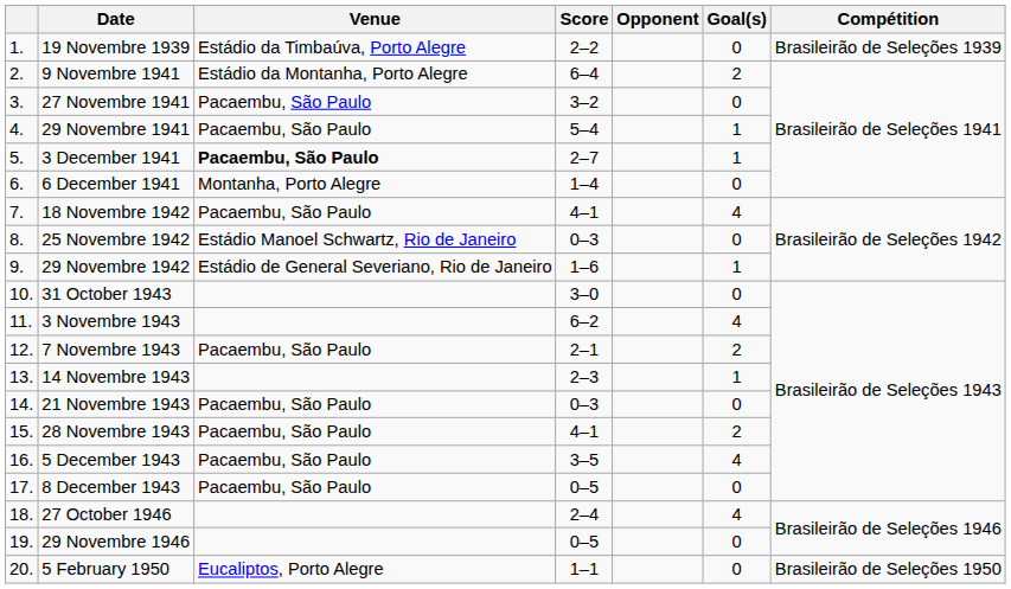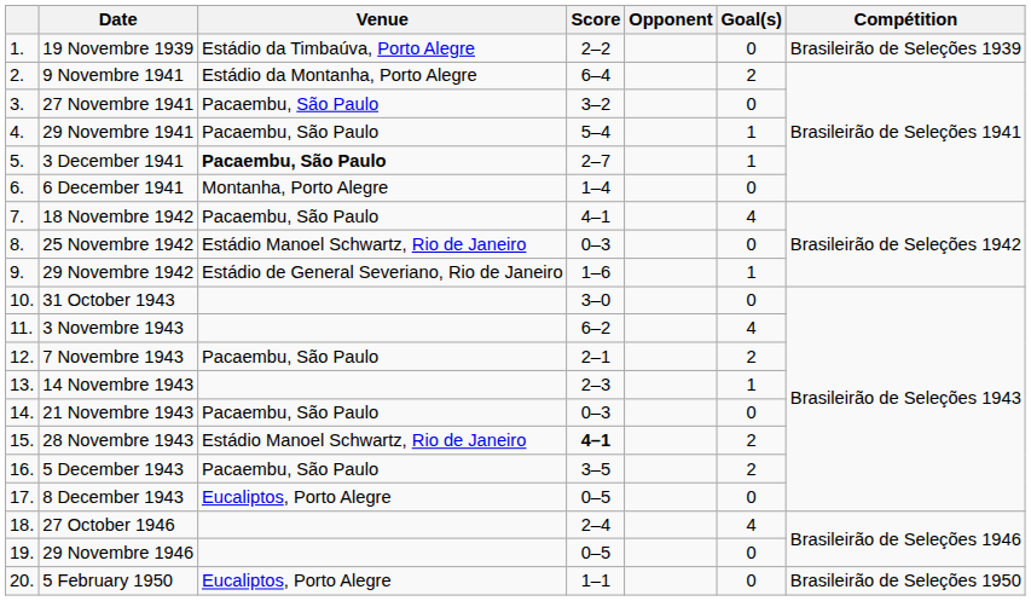28 Novembre 1943 | Venue: Pacaembu, São Paulo -> Estádio Manoel Schwartz, Rio de Janeiro
28 Novembre 1943 | Score: normal -> bold
5 December 1943 | Goal(s): 4 -> 2
8 December 1943 | Venue: Pacaembu, São Paulo -> Eucaliptos, Porto Alegre
